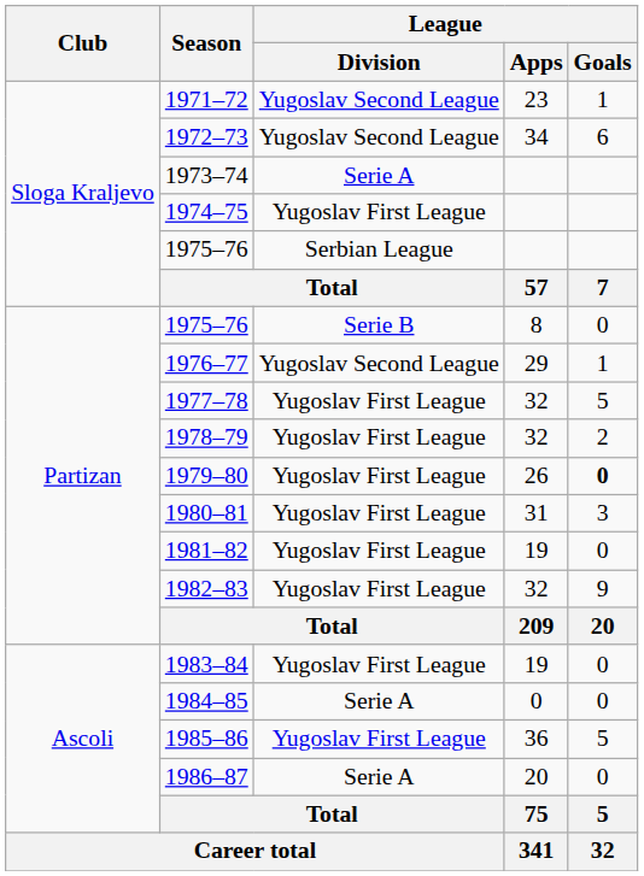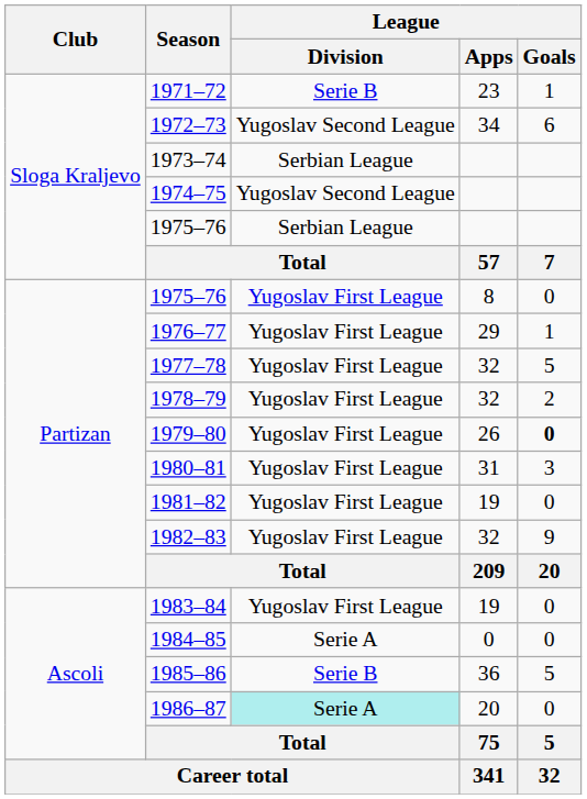1971–72 | League / Division: Yugoslav Second League -> Serie B
1973–74 | League / Division: Serie A -> Serbian League
1974–75 | League / Division: Yugoslav First League -> Yugoslav Second League
1975–76 / 8 | League / Division: Serie B -> Yugoslav First League
1976–77 | League / Division: Yugoslav Second League -> Yugoslav First League
1985–86 | League / Division: Yugoslav First League -> Serie B
1986–87 | League / Division: no background -> paleturquoise background
